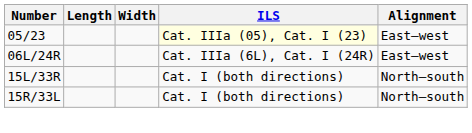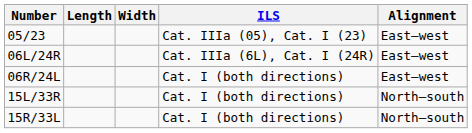05/23 | ILS: lightyellow background -> no background
+ row: 06R/24L | Cat. I (both directions) | East–west
